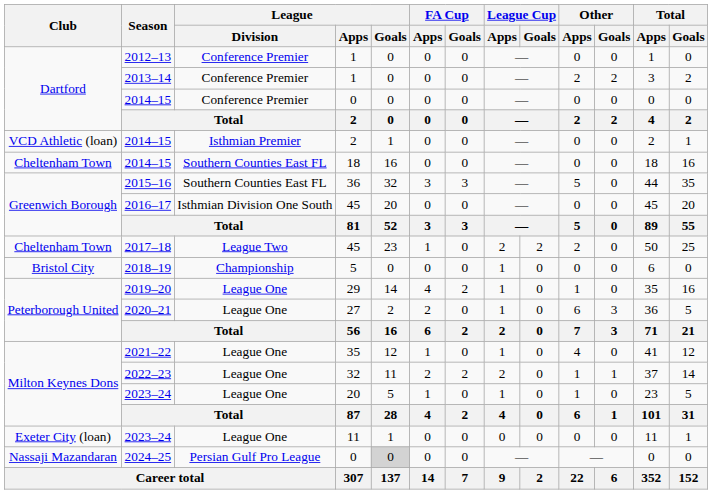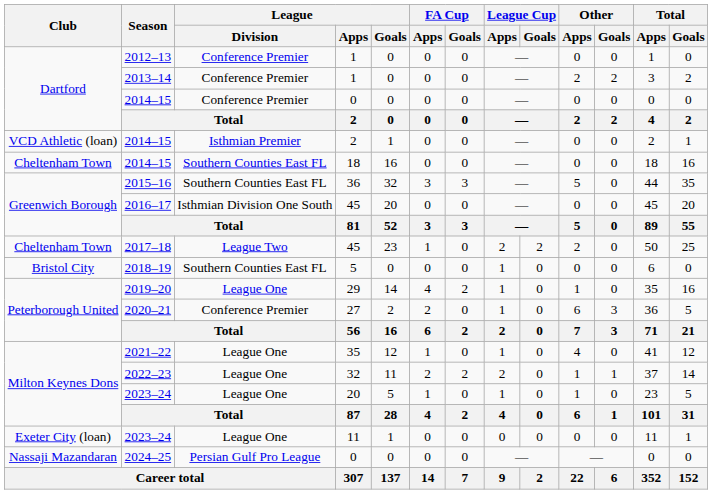2018–19 | League / Division: Championship -> Southern Counties East FL
2020–21 | League / Division: League One -> Conference Premier
2024–25 | League / Goals: lightgrey background -> no background
